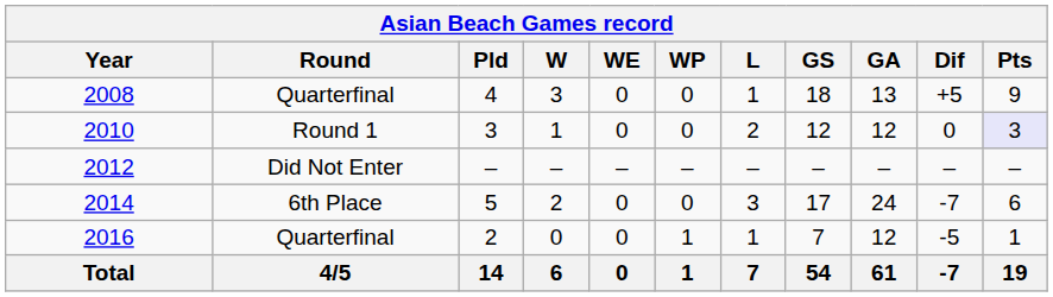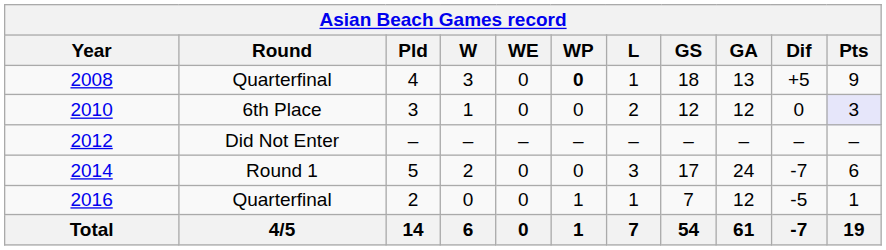2008 | WP: normal -> bold
2010 | Round: Round 1 -> 6th Place
2014 | Round: 6th Place -> Round 1
